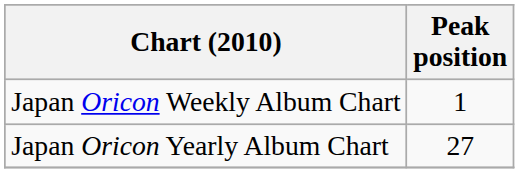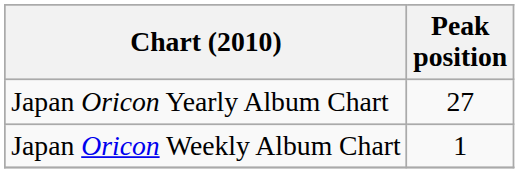rows swapped: Japan Oricon Weekly Album Chart <-> Japan Oricon Yearly Album Chart
